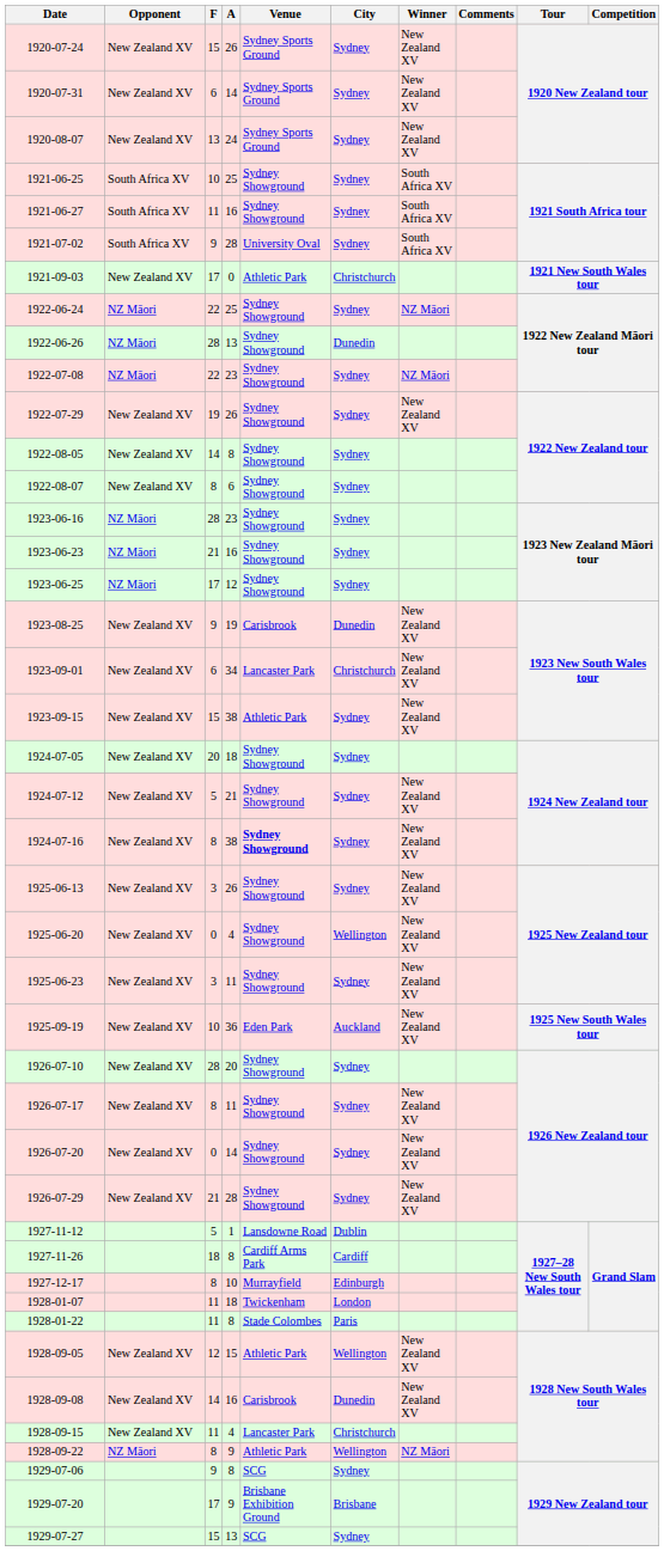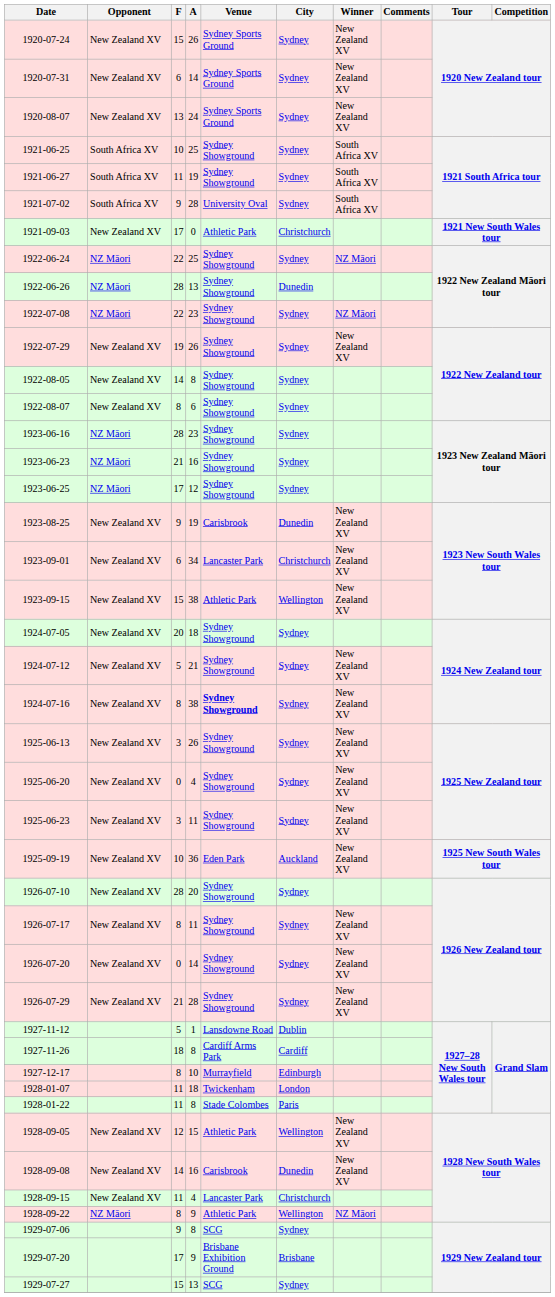1921-06-27 | A: 16 -> 19
1923-09-15 | City: Sydney -> Wellington
1925-06-20 | City: Wellington -> Sydney
